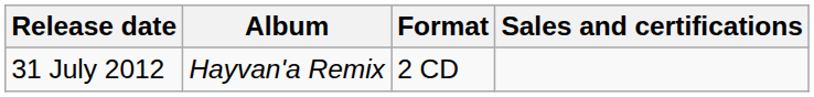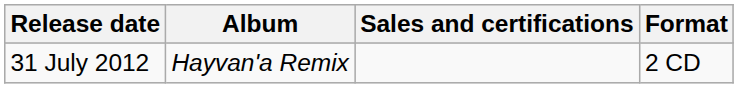columns swapped: Format <-> Sales and certifications
